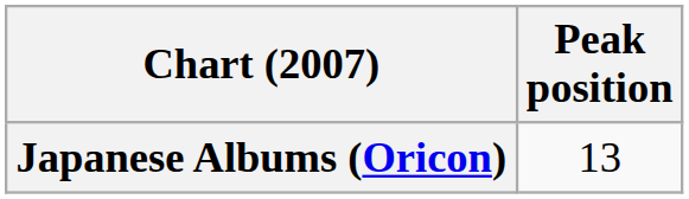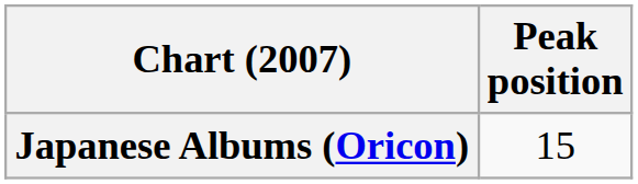Japanese Albums (Oricon) | Peak position: 13 -> 15
